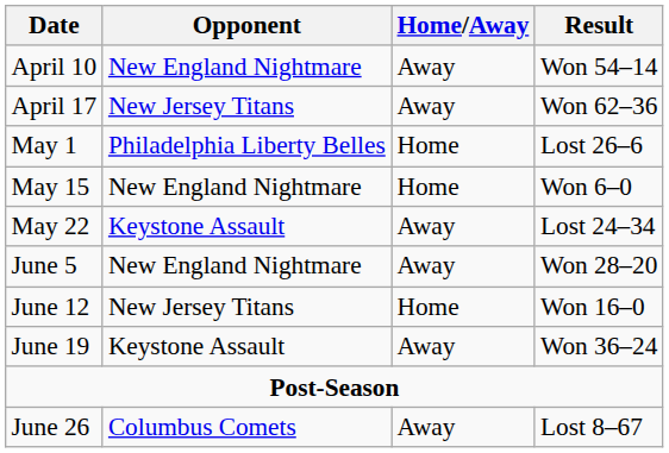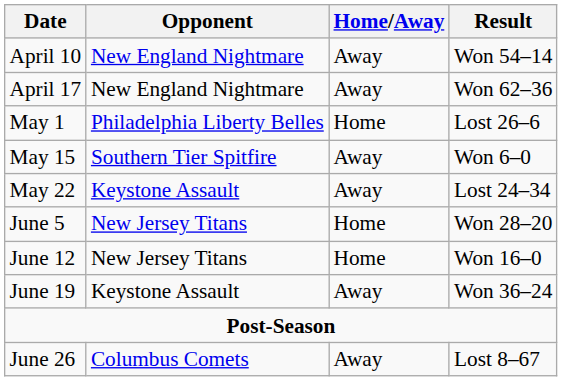April 17 | Opponent: New Jersey Titans -> New England Nightmare
May 15 | Opponent: New England Nightmare -> Southern Tier Spitfire
May 15 | Home/Away: Home -> Away
June 5 | Opponent: New England Nightmare -> New Jersey Titans
June 5 | Home/Away: Away -> Home
